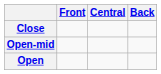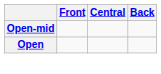- row: Close
